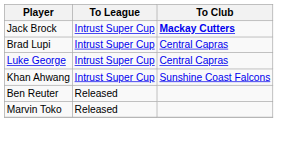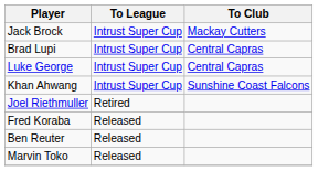Jack Brock | To Club: bold -> normal
+ row: Joel Riethmuller | Retired
+ row: Fred Koraba | Released
